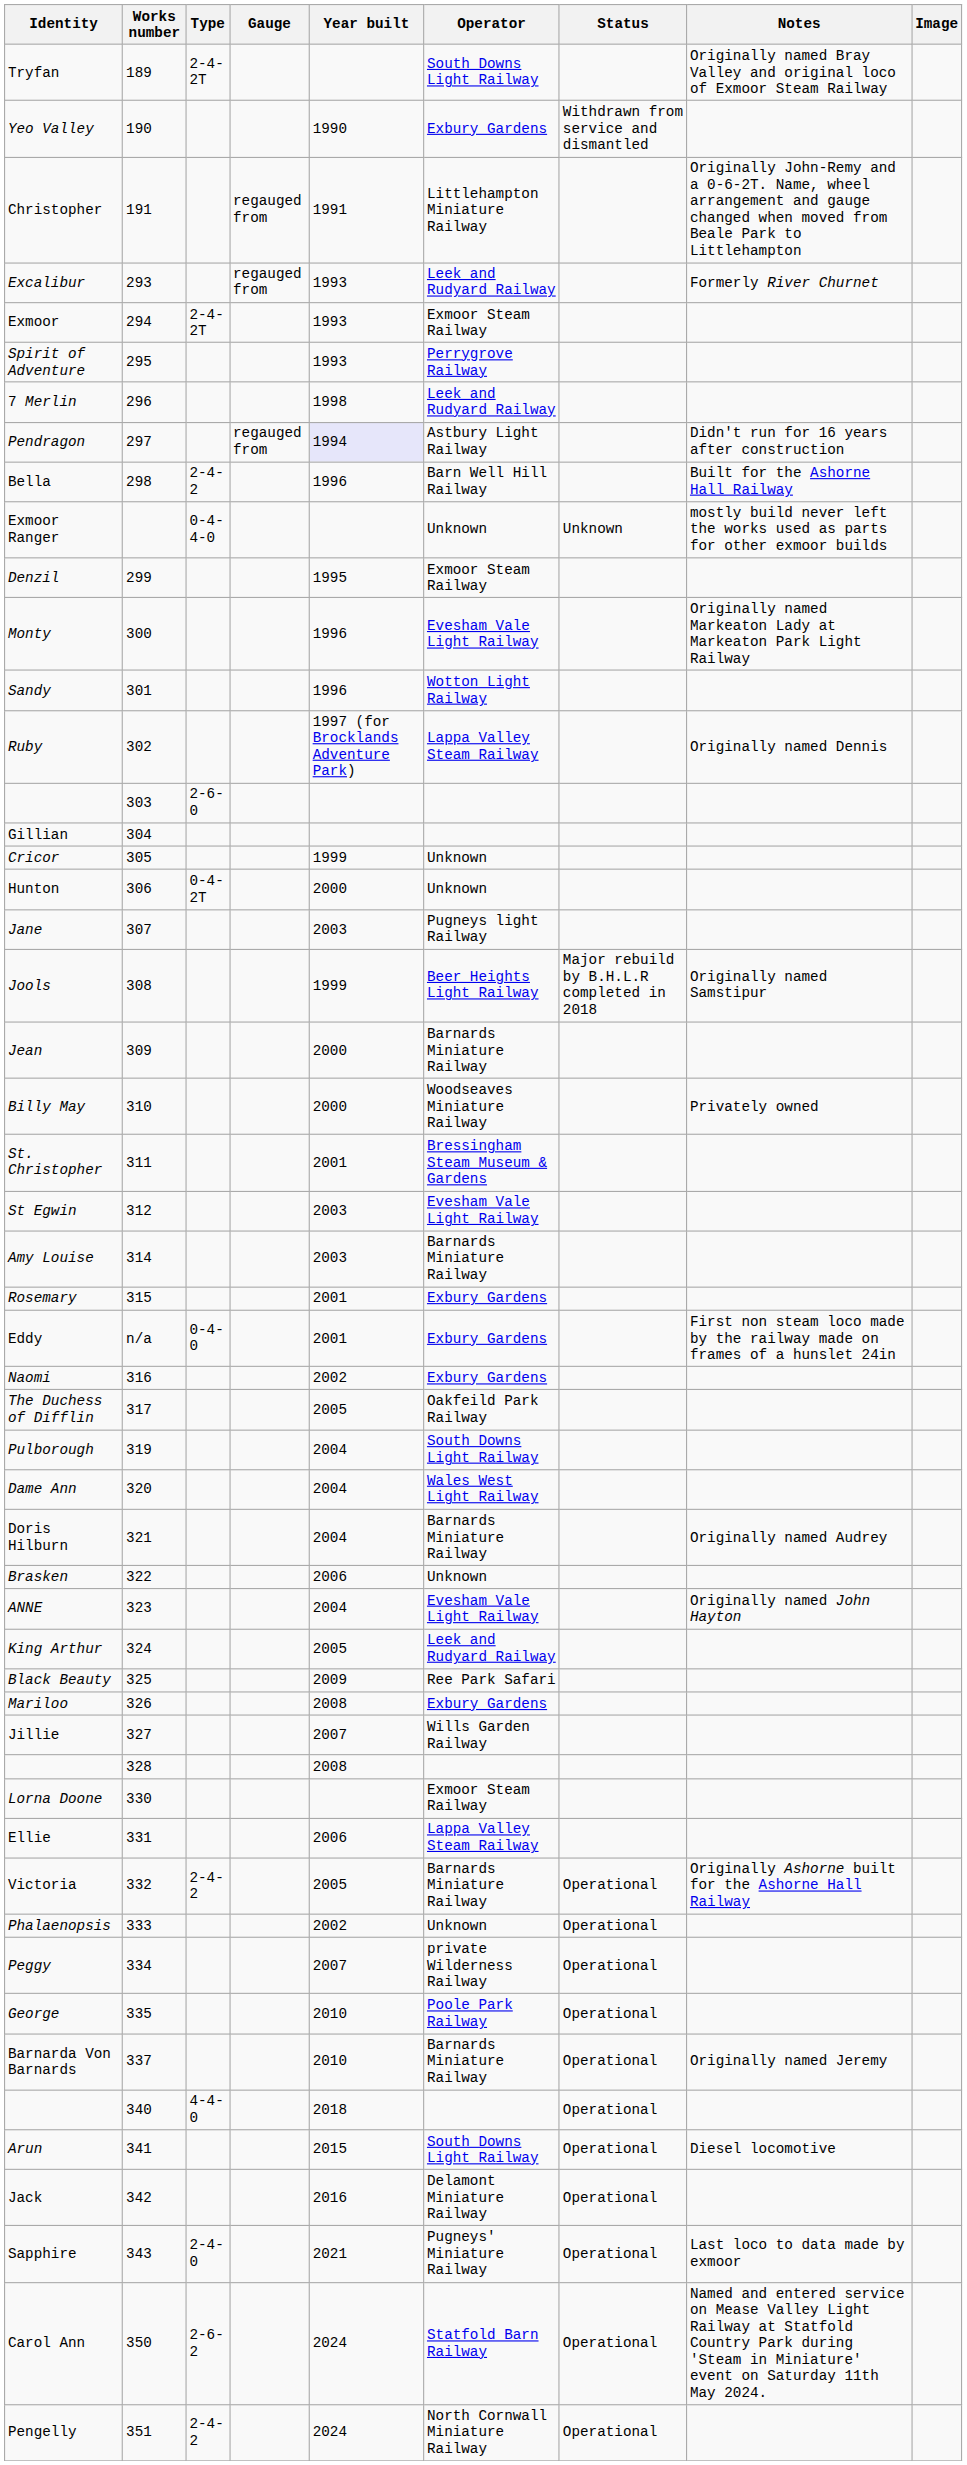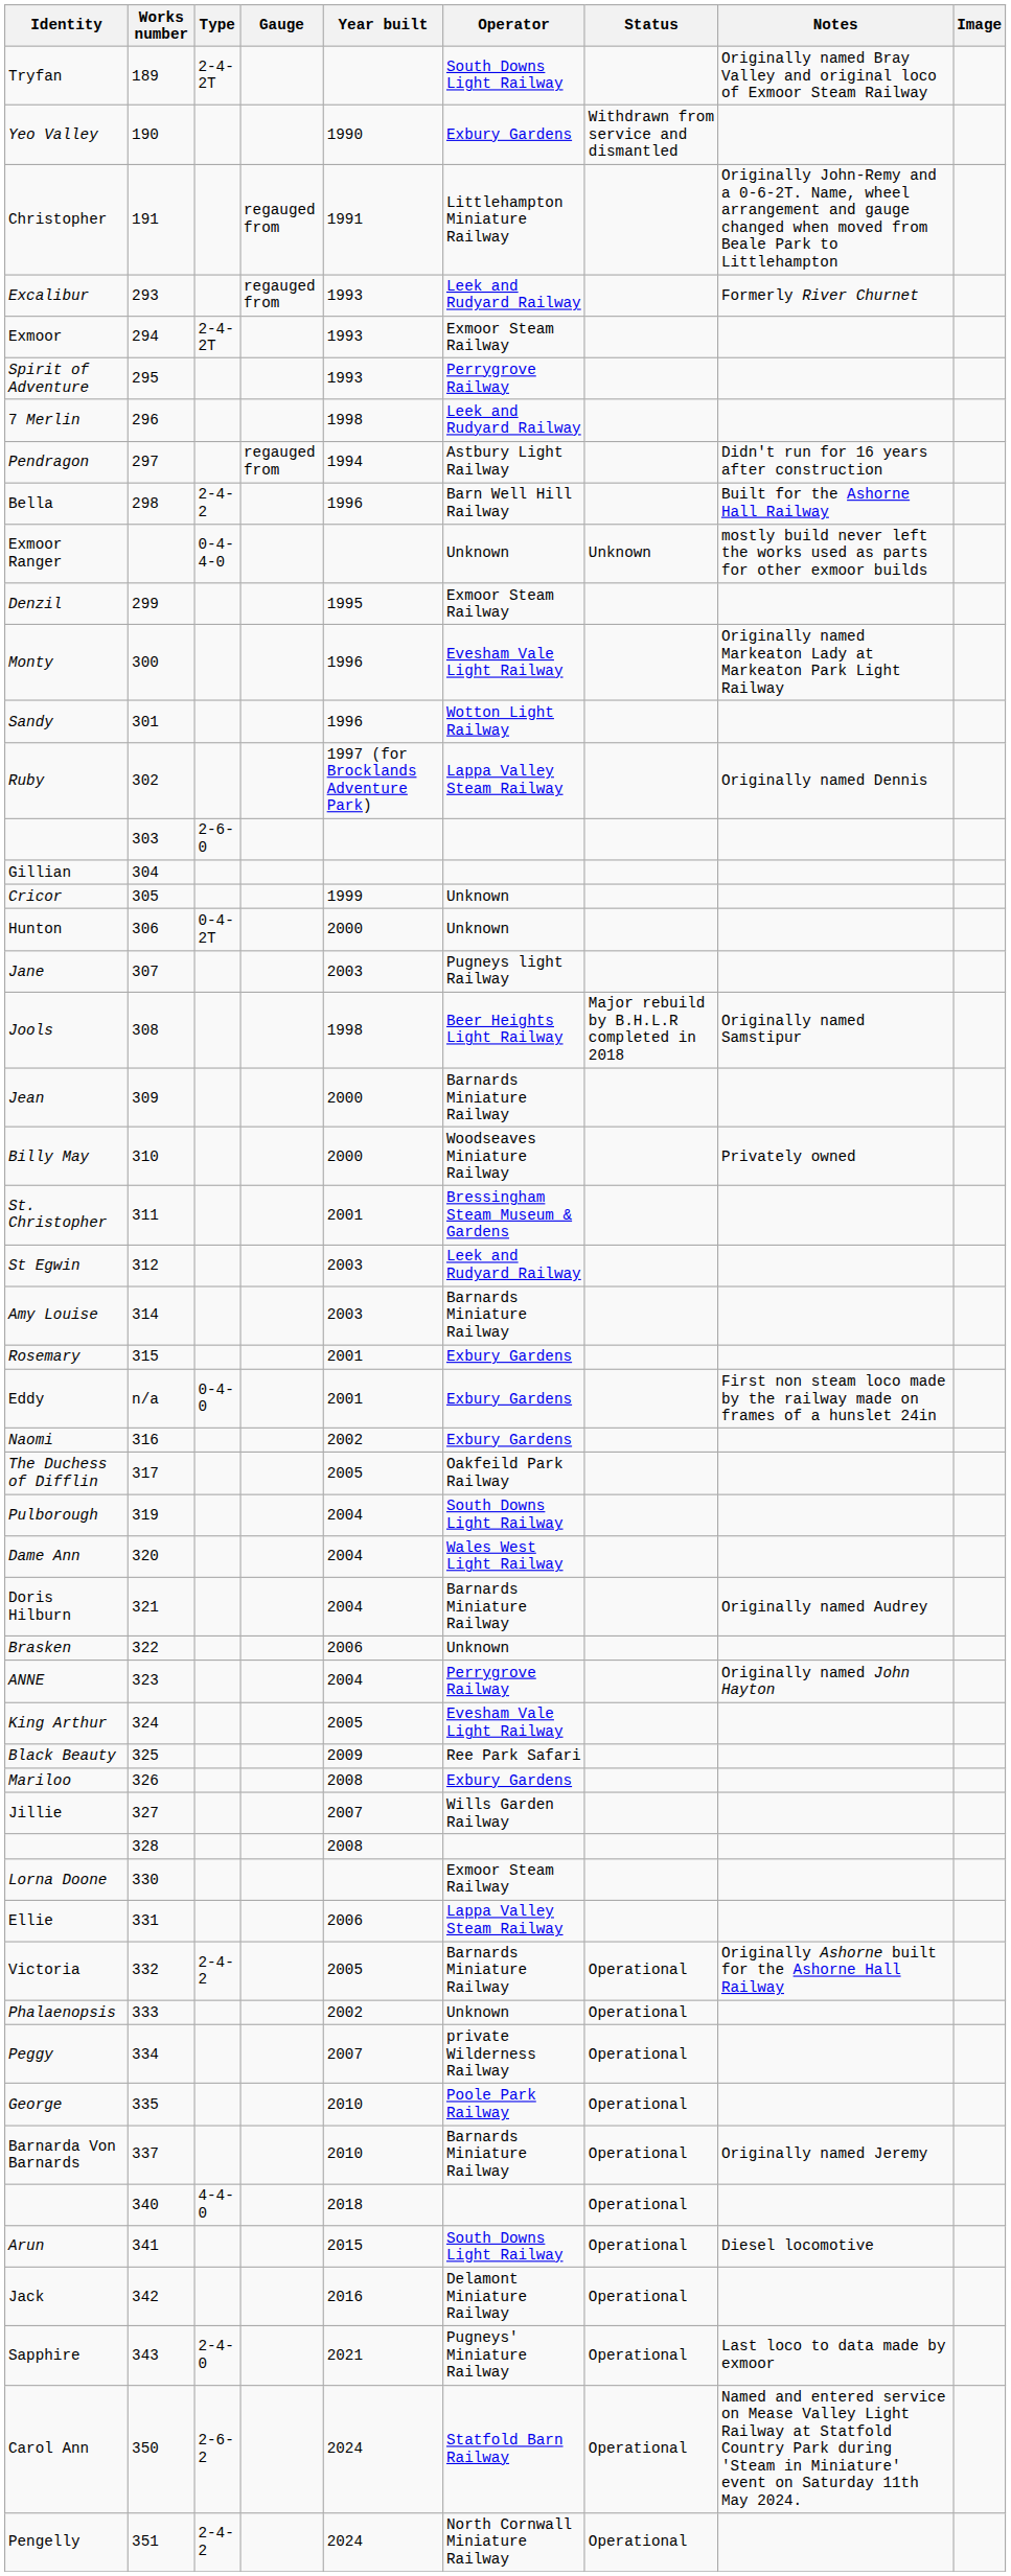Pendragon | Year built: lavender background -> no background
Jools | Year built: 1999 -> 1998
St Egwin | Operator: Evesham Vale Light Railway -> Leek and Rudyard Railway
ANNE | Operator: Evesham Vale Light Railway -> Perrygrove Railway
King Arthur | Operator: Leek and Rudyard Railway -> Evesham Vale Light Railway
